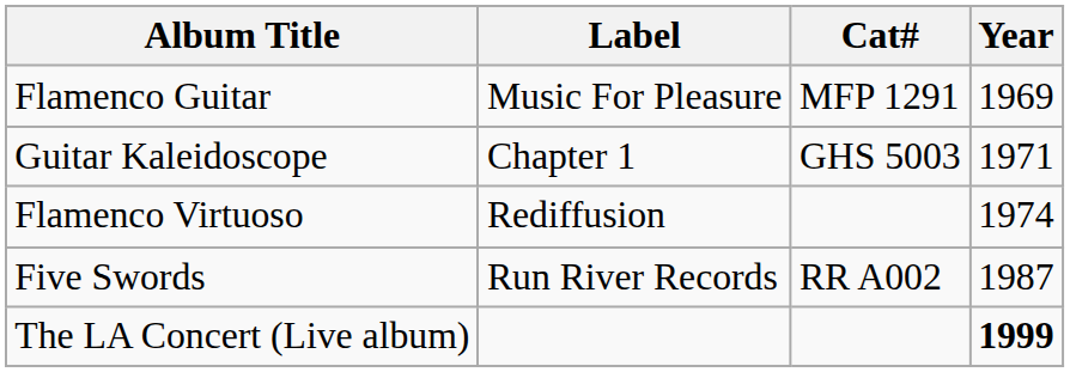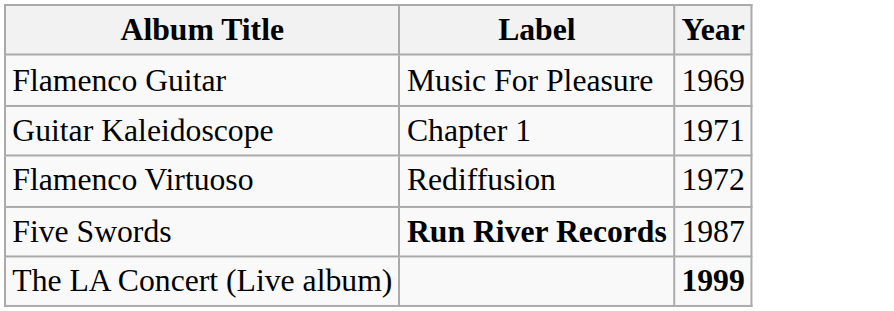- column: Cat# | MFP 1291 | GHS 5003 | RR A002
Flamenco Virtuoso | Year: 1974 -> 1972
Five Swords | Label: normal -> bold
